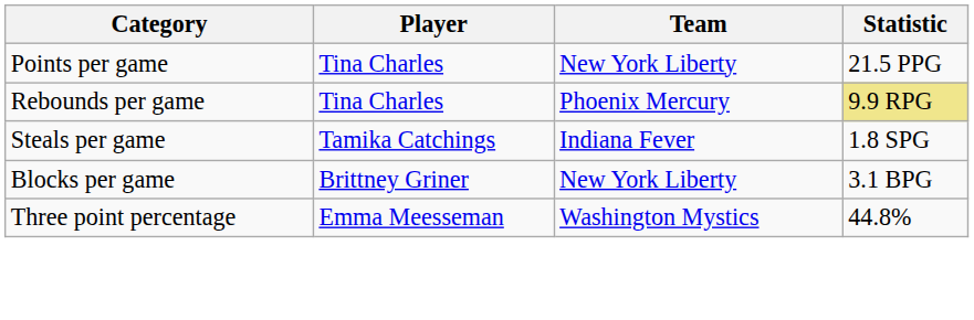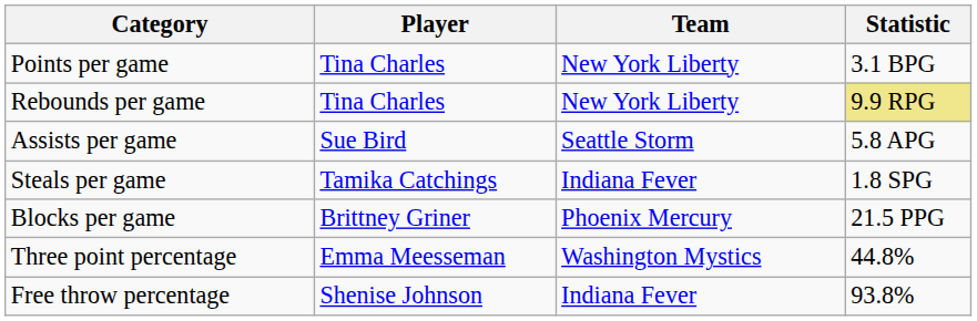Points per game | Statistic: 21.5 PPG -> 3.1 BPG
Rebounds per game | Team: Phoenix Mercury -> New York Liberty
+ row: Assists per game | Sue Bird | Seattle Storm | 5.8 APG
Blocks per game | Team: New York Liberty -> Phoenix Mercury
Blocks per game | Statistic: 3.1 BPG -> 21.5 PPG
+ row: Free throw percentage | Shenise Johnson | Indiana Fever | 93.8%
